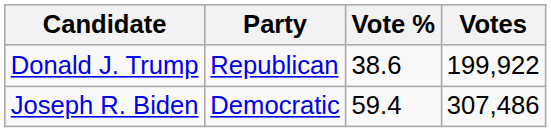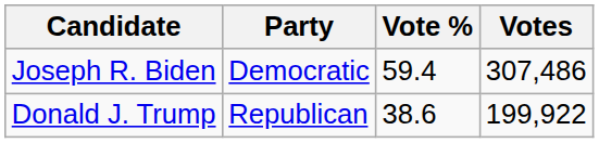rows swapped: Joseph R. Biden <-> Donald J. Trump
